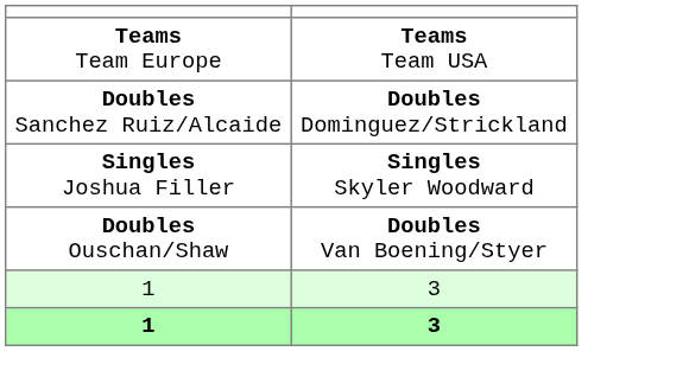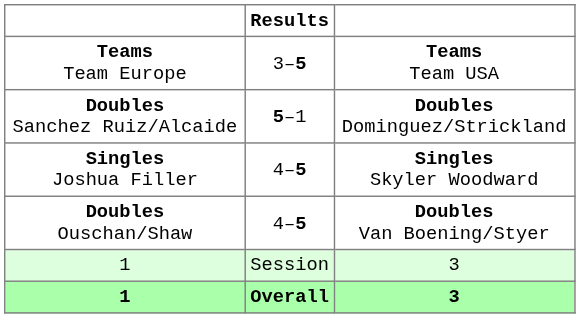+ column: Results | 3–5 | 5–1 | 4–5 | 4–5 | Session | Overall
